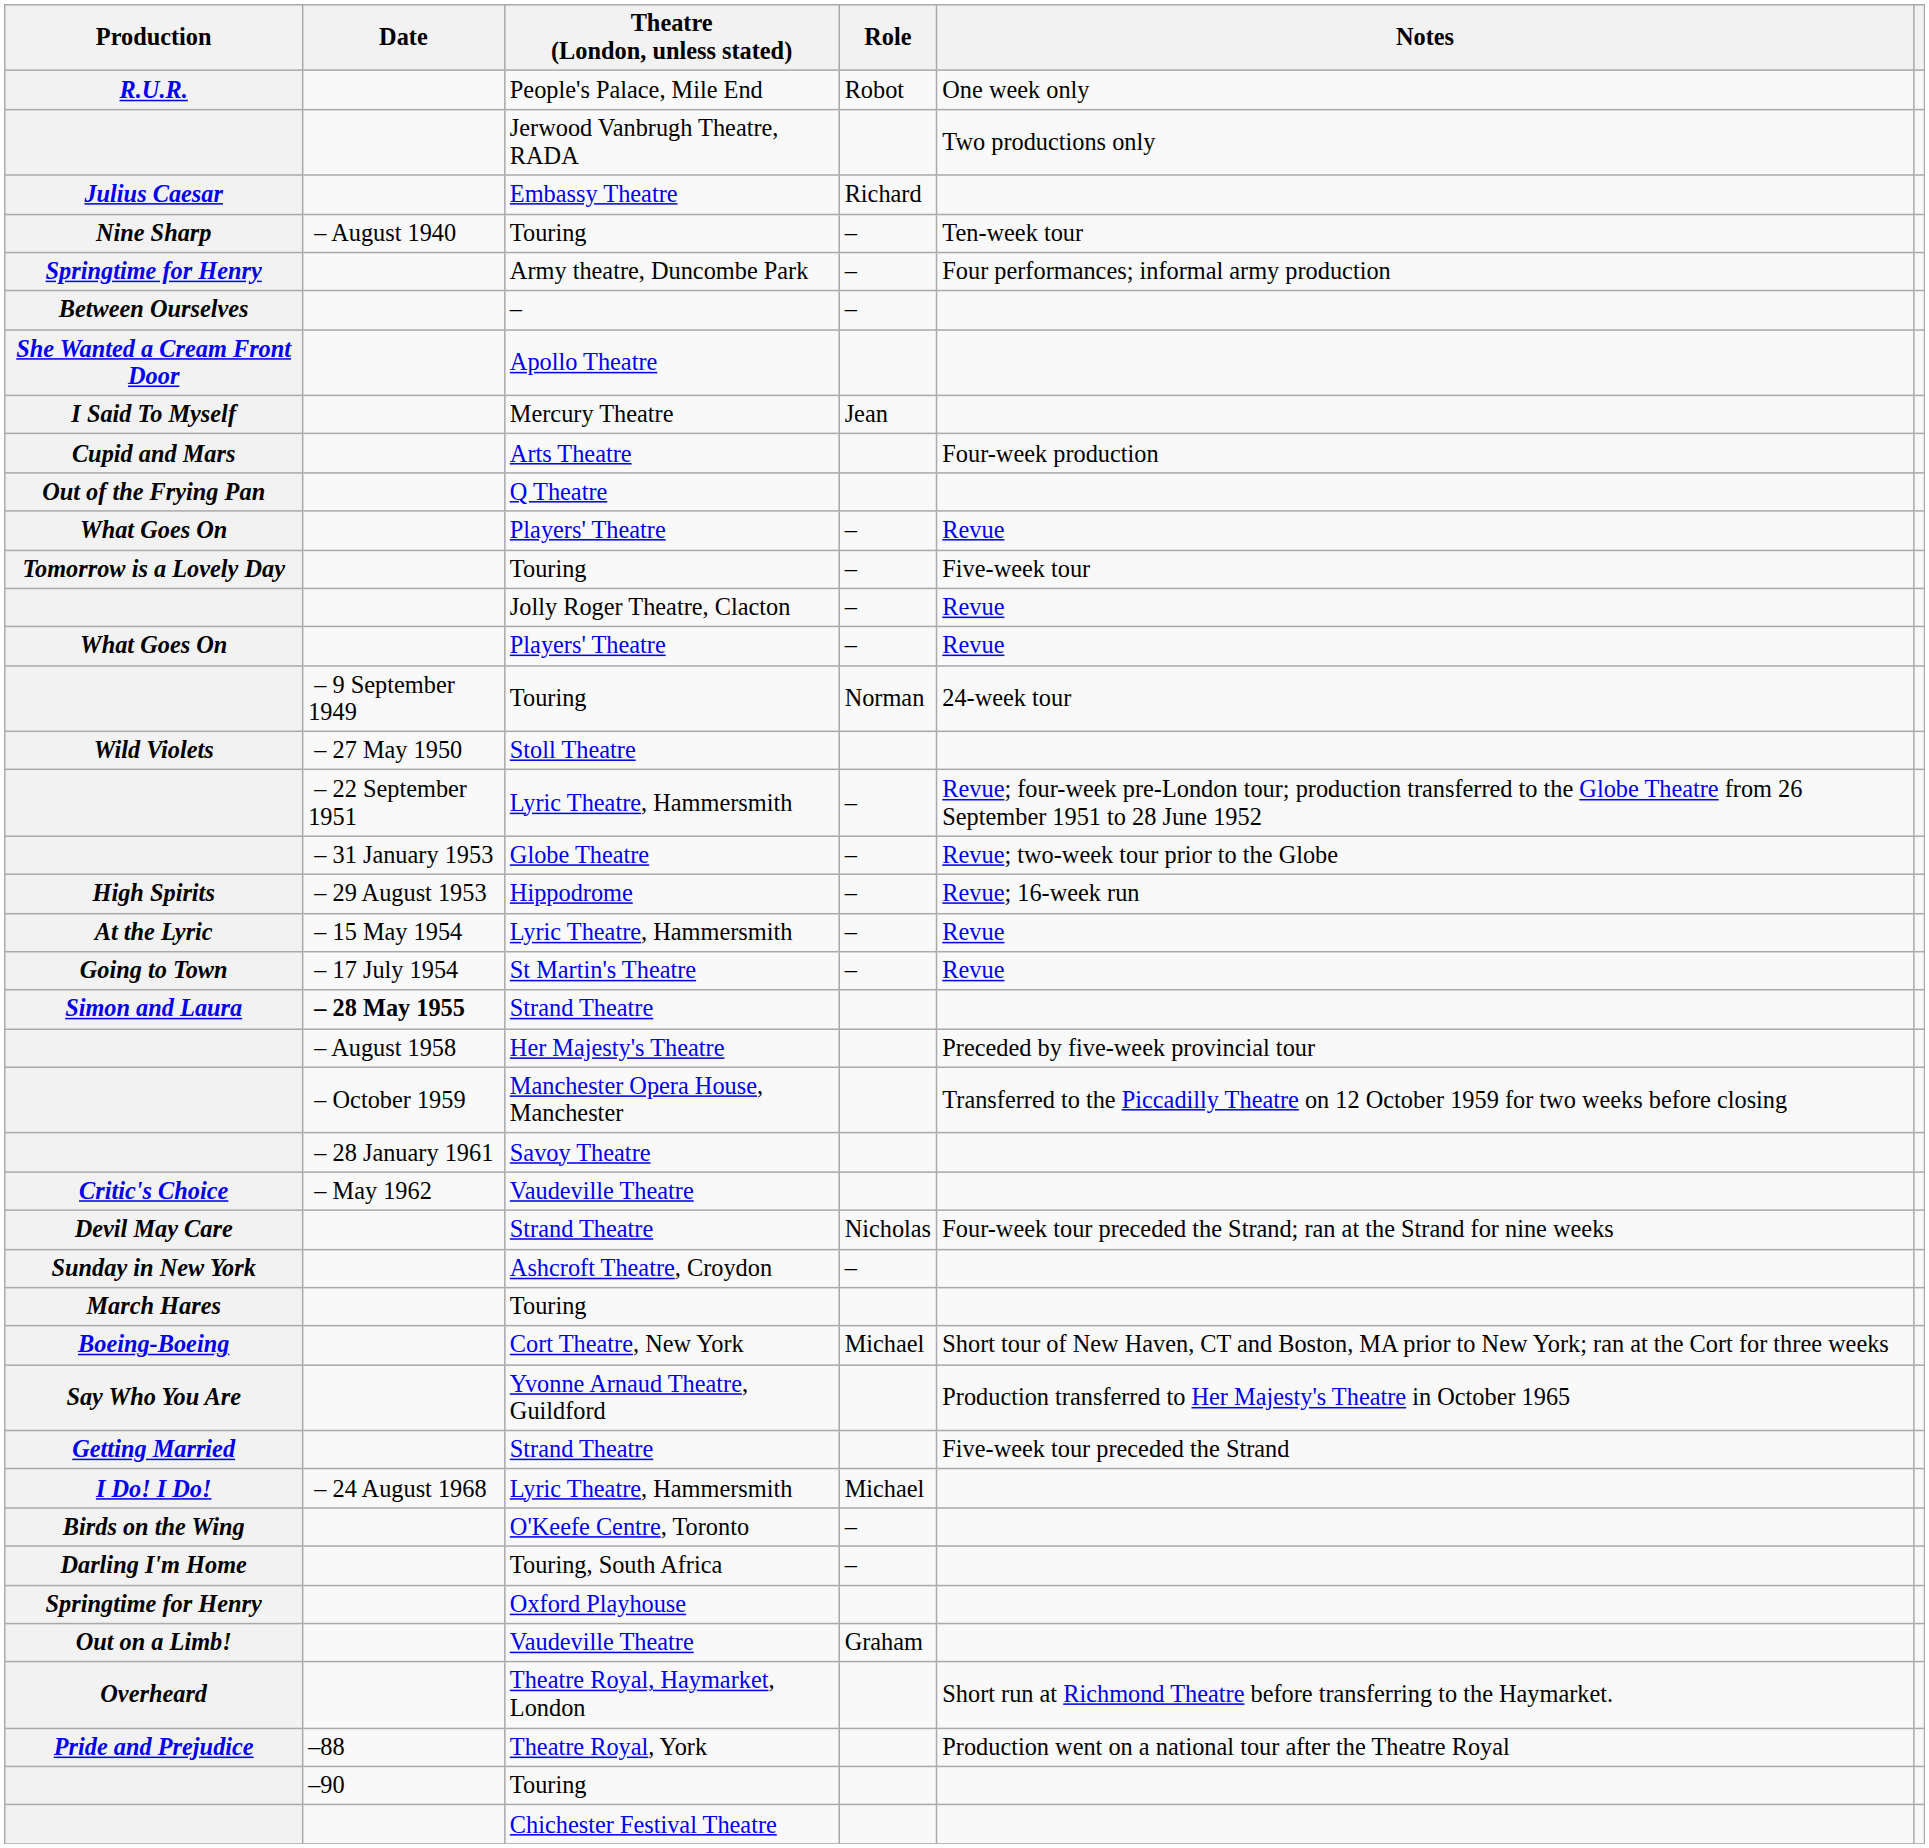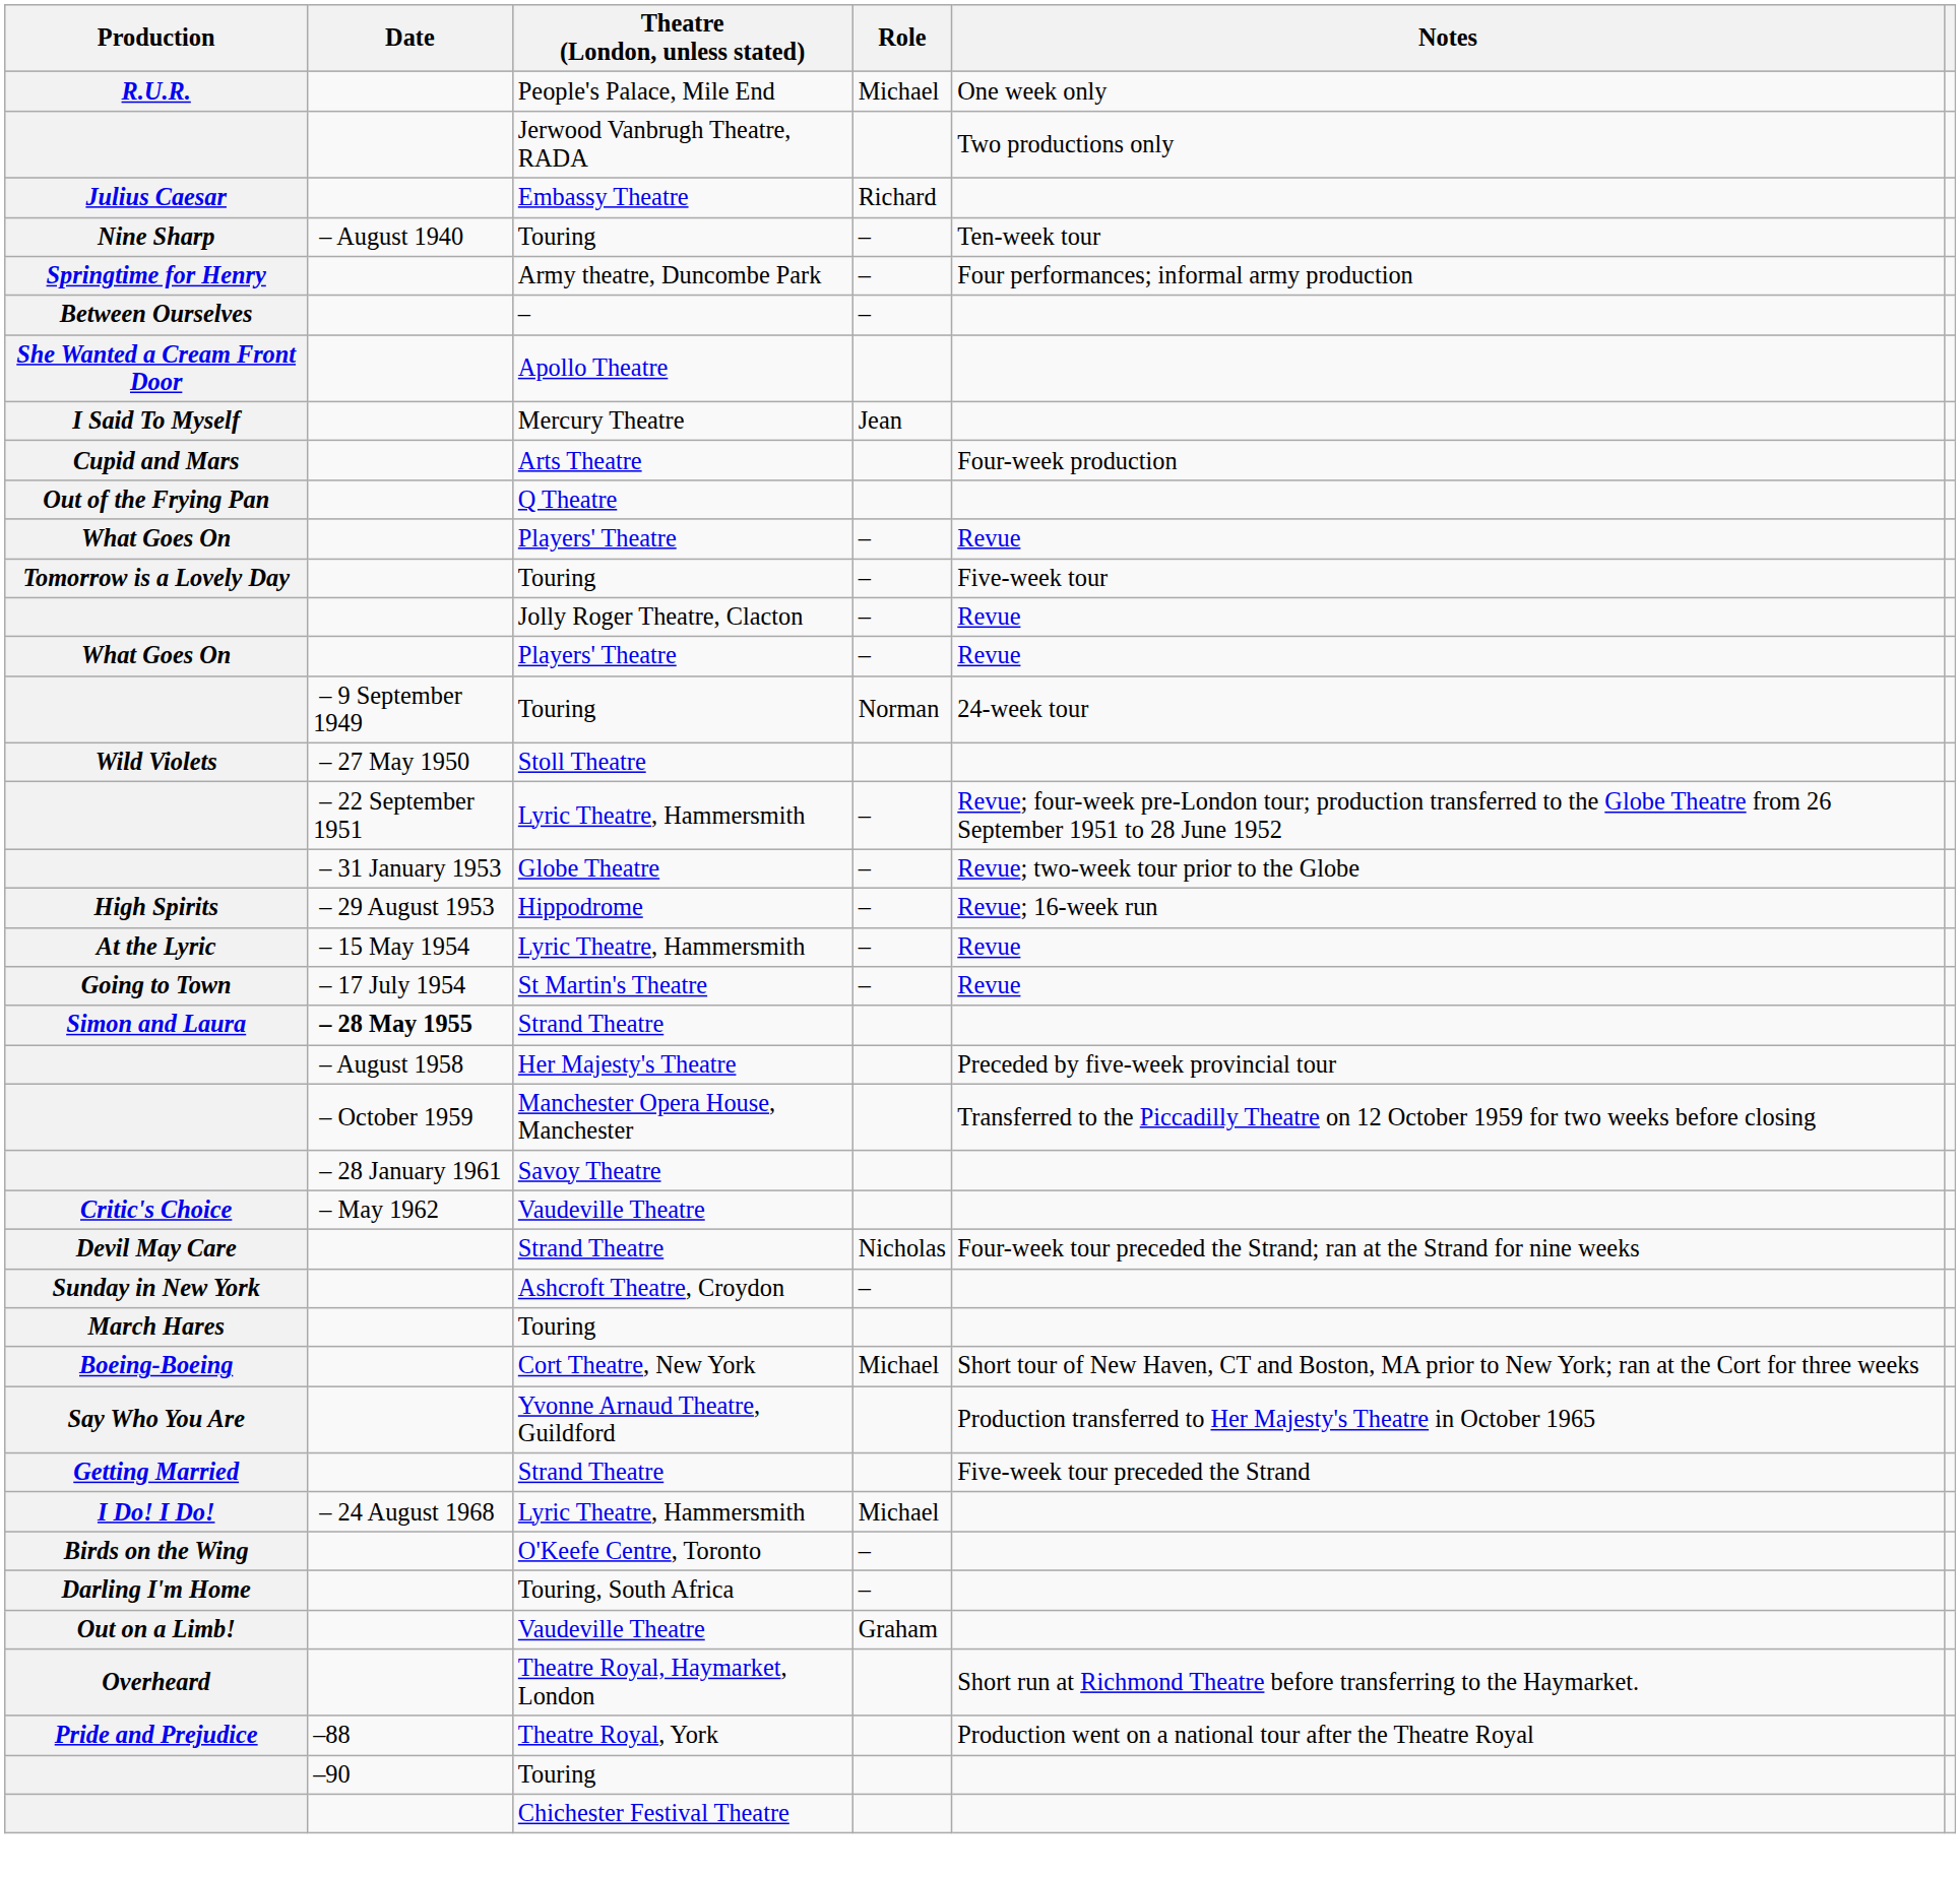People's Palace, Mile End | Role: Robot -> Michael
- row: Springtime for Henry | Oxford Playhouse
